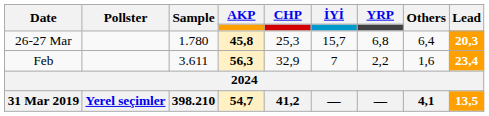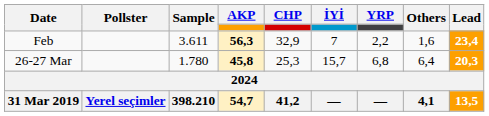rows swapped: 26-27 Mar <-> Feb
